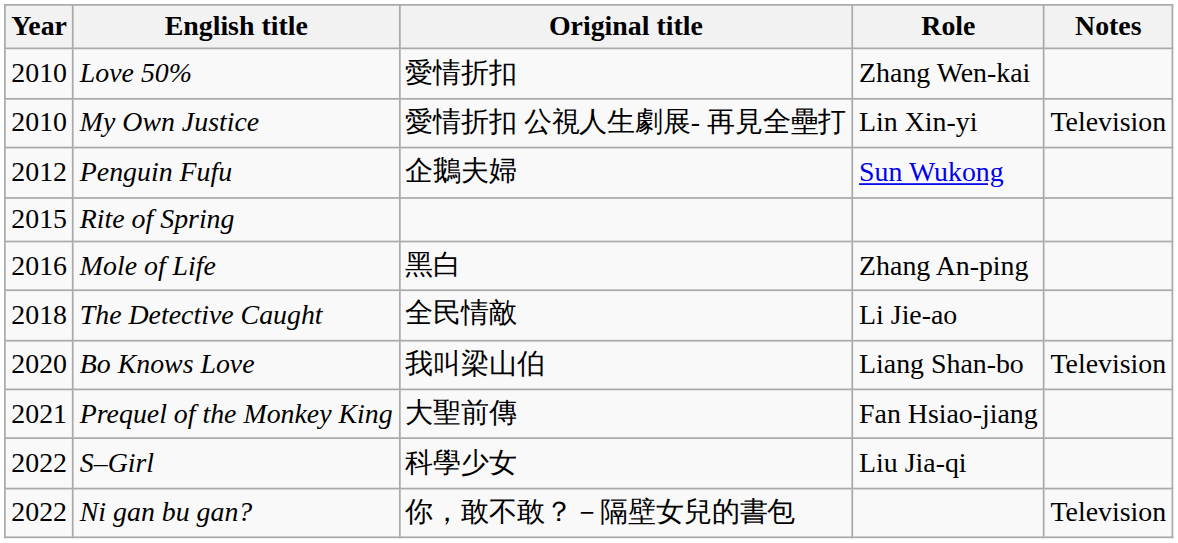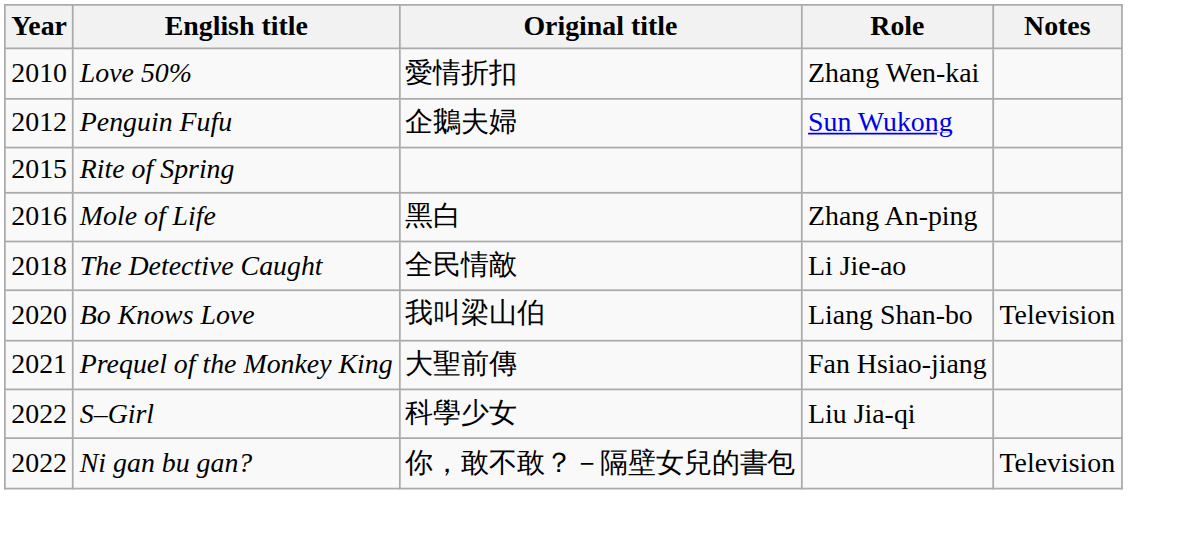- row: 2010 | My Own Justice | 愛情折扣 公視人生劇展- 再見全壘打 | Lin Xin-yi | Television
